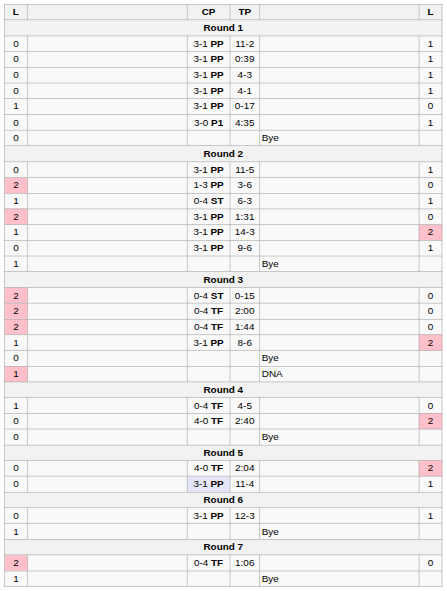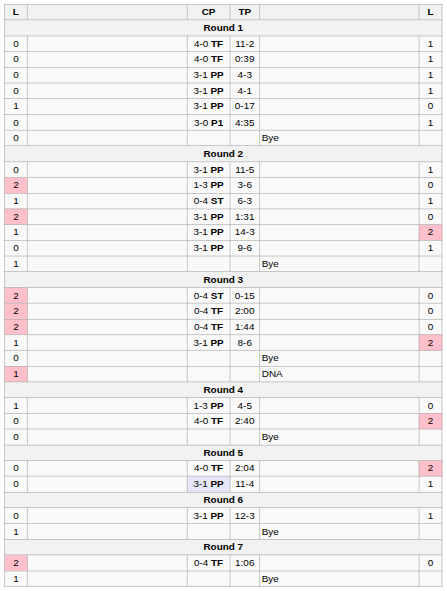11-2 | CP: 3-1 PP -> 4-0 TF
0:39 | CP: 3-1 PP -> 4-0 TF
4-5 | CP: 0-4 TF -> 1-3 PP
